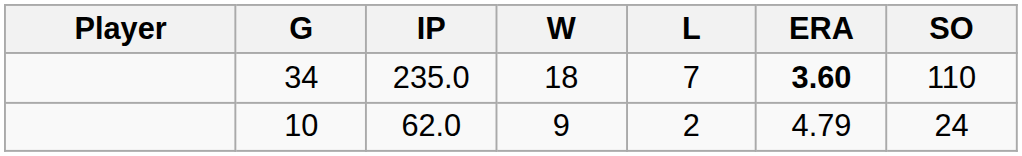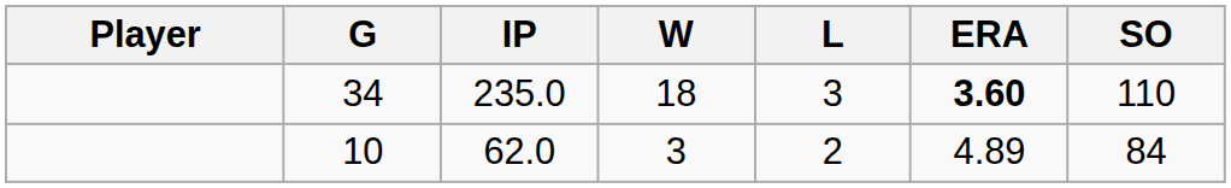34 | L: 7 -> 3
10 | W: 9 -> 3
10 | ERA: 4.79 -> 4.89
10 | SO: 24 -> 84
